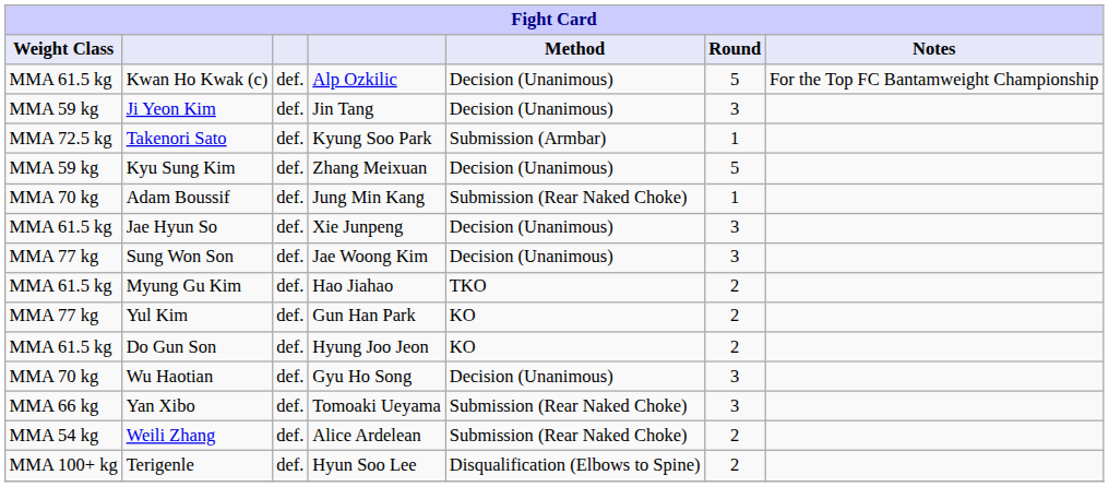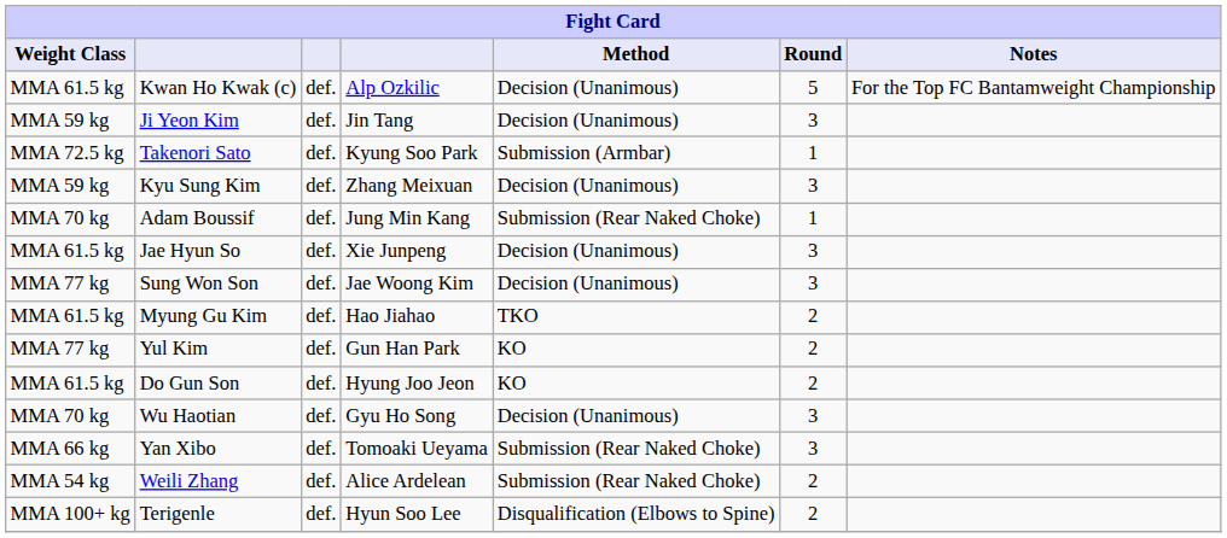Kyu Sung Kim | Round: 5 -> 3
